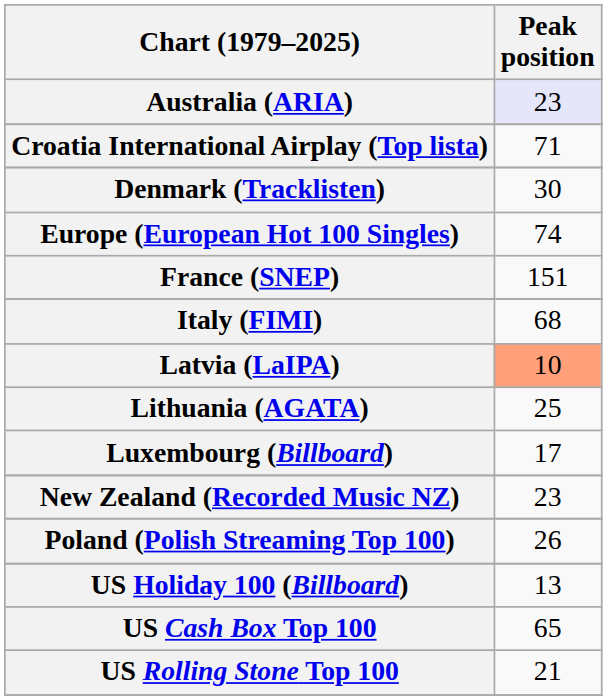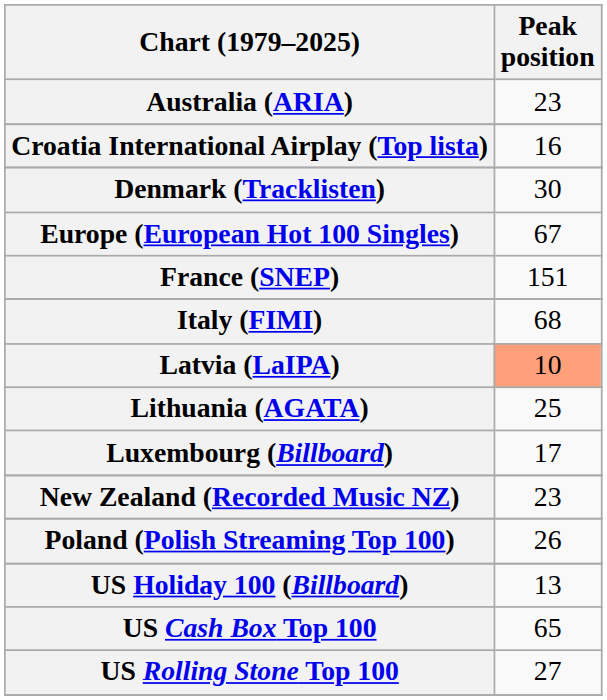Australia (ARIA) | Peak position: lavender background -> no background
Croatia International Airplay (Top lista) | Peak position: 71 -> 16
Europe (European Hot 100 Singles) | Peak position: 74 -> 67
US Rolling Stone Top 100 | Peak position: 21 -> 27
